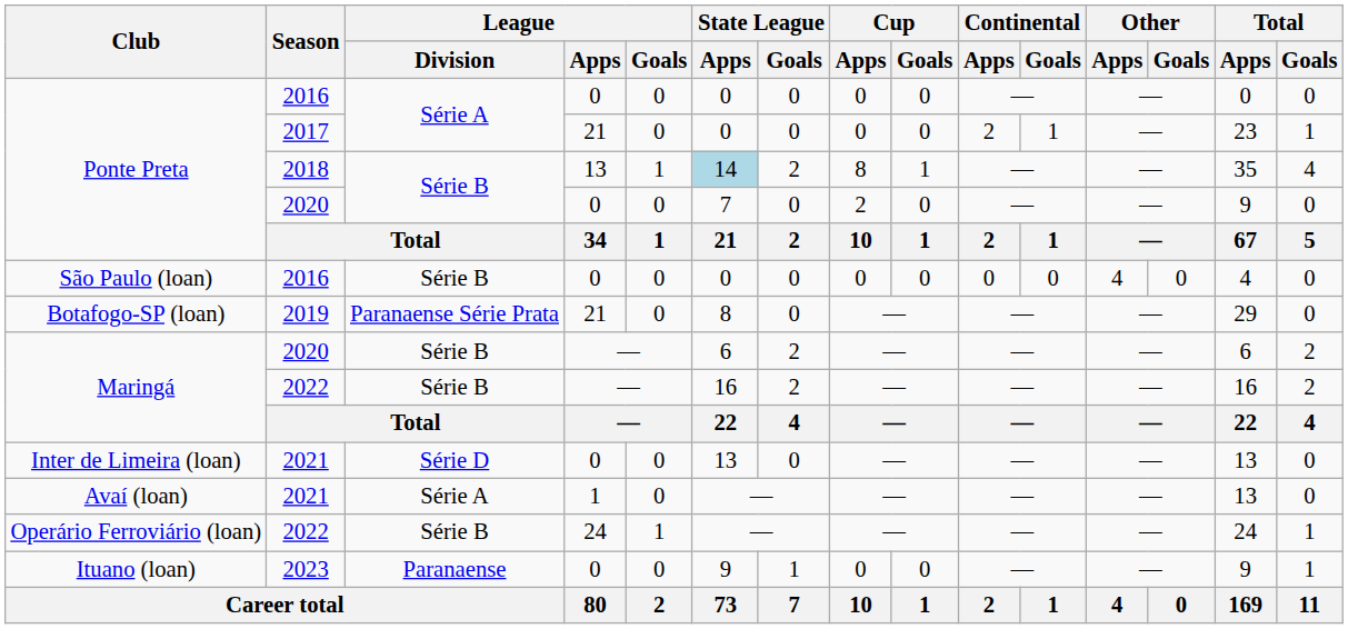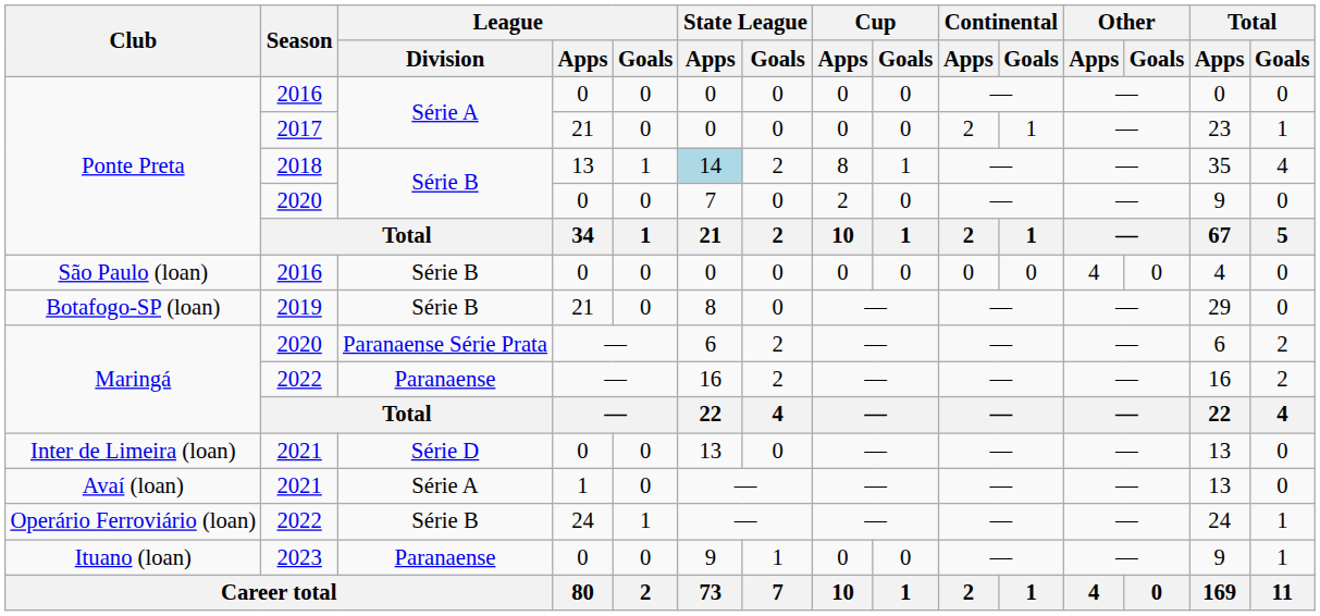Botafogo-SP (loan) | League / Division: Paranaense Série Prata -> Série B
Maringá / 2020 | League / Division: Série B -> Paranaense Série Prata
Maringá / 2022 | League / Division: Série B -> Paranaense
